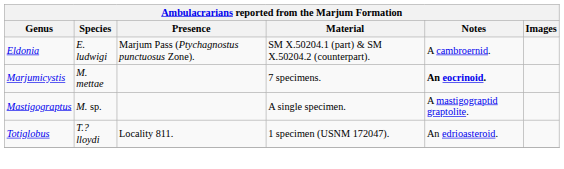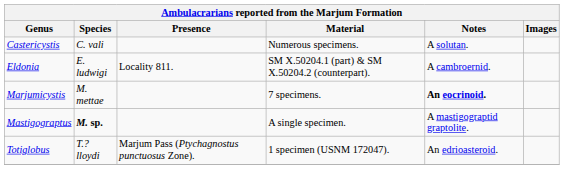+ row: Castericystis | C. vali | Numerous specimens. | A solutan.
Eldonia | Presence: Marjum Pass (Ptychagnostus punctuosus Zone). -> Locality 811.
Mastigograptus | Species: normal -> bold
Totiglobus | Presence: Locality 811. -> Marjum Pass (Ptychagnostus punctuosus Zone).
